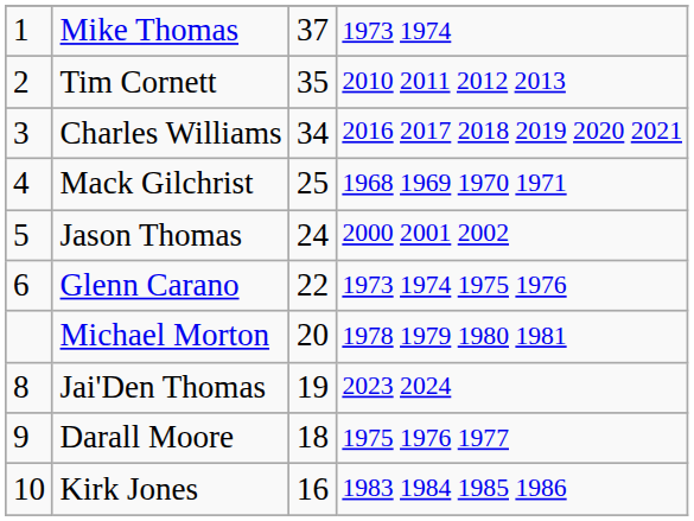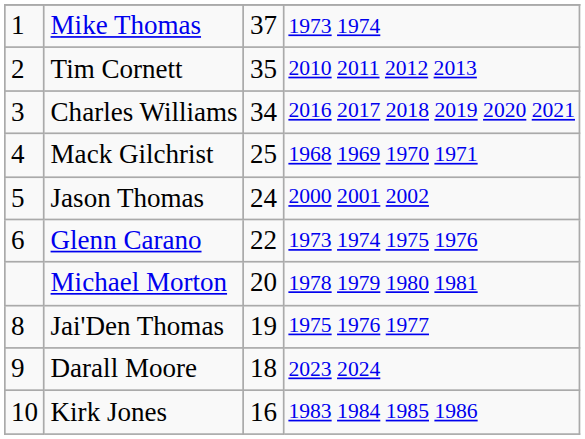Jai'Den Thomas | column 4: 2023 2024 -> 1975 1976 1977
Darall Moore | column 4: 1975 1976 1977 -> 2023 2024
